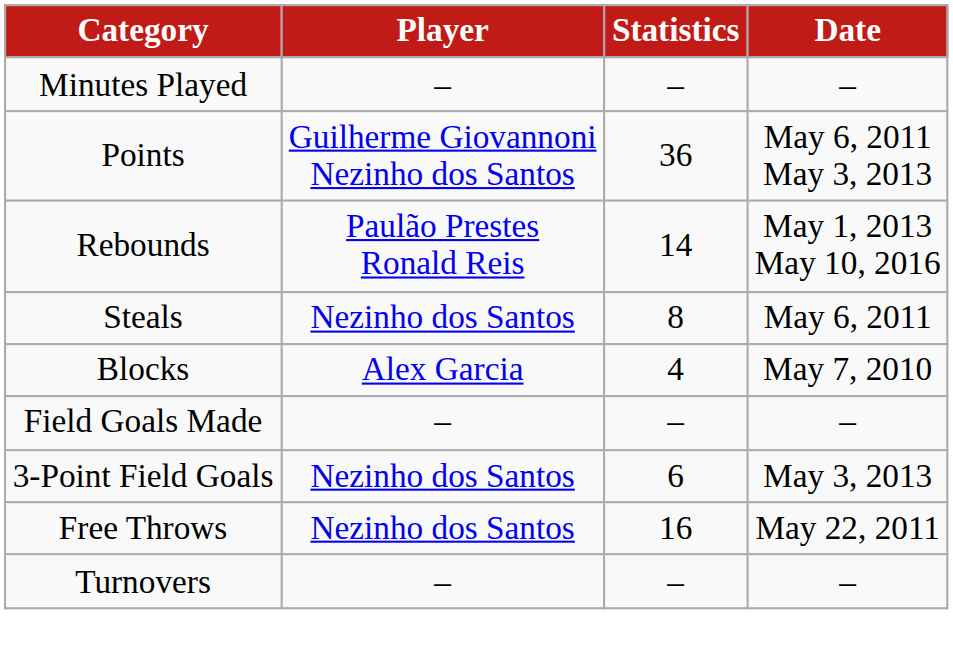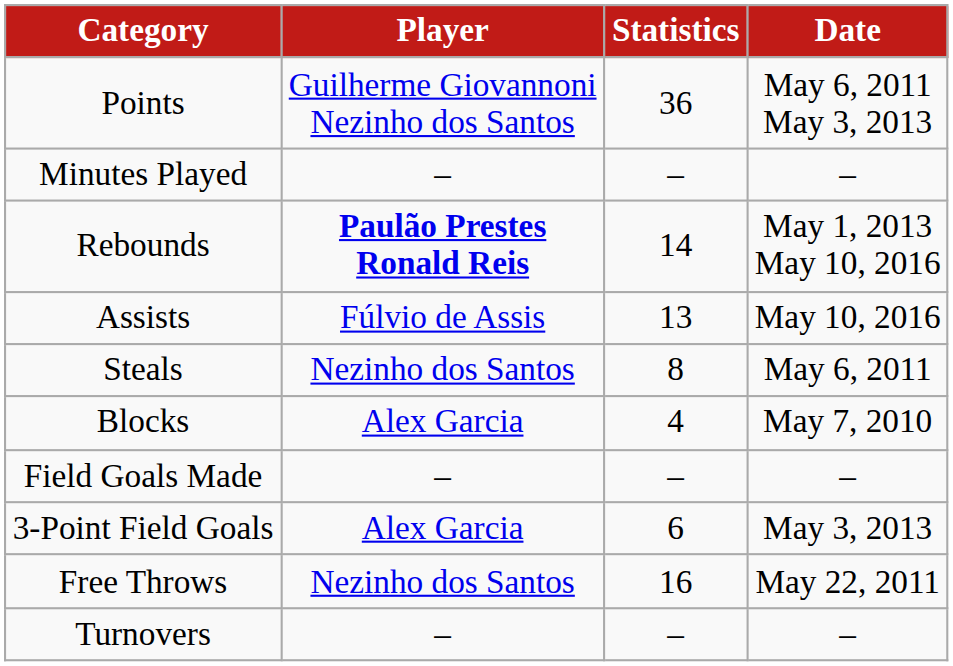rows swapped: Points <-> Minutes Played
Rebounds | Player: normal -> bold
+ row: Assists | Fúlvio de Assis | 13 | May 10, 2016
3-Point Field Goals | Player: Nezinho dos Santos -> Alex Garcia
